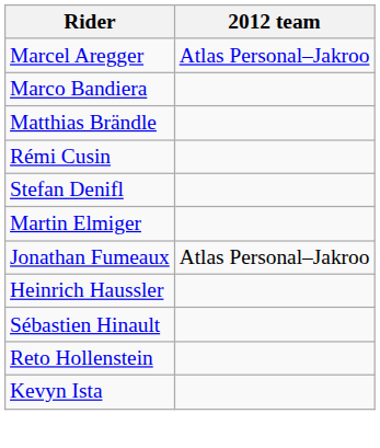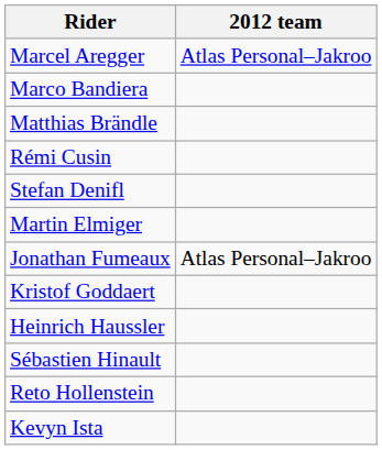+ row: Kristof Goddaert
